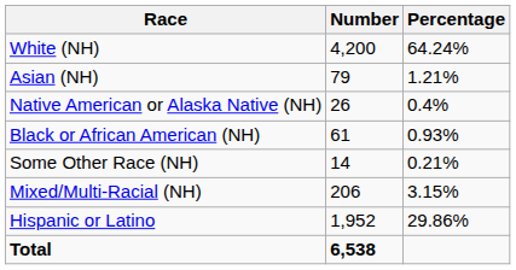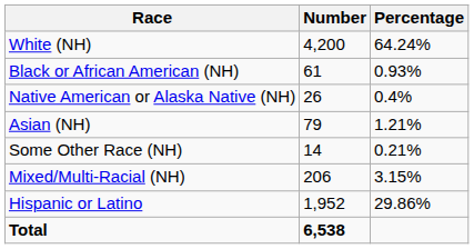rows swapped: Black or African American (NH) <-> Asian (NH)
